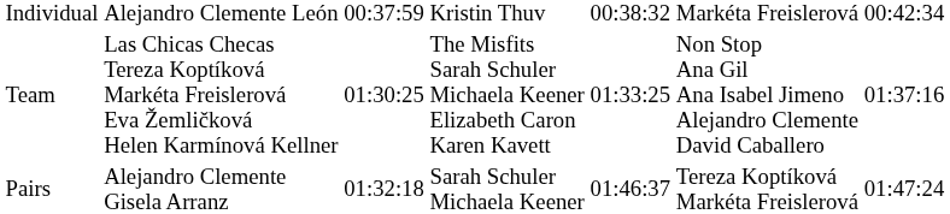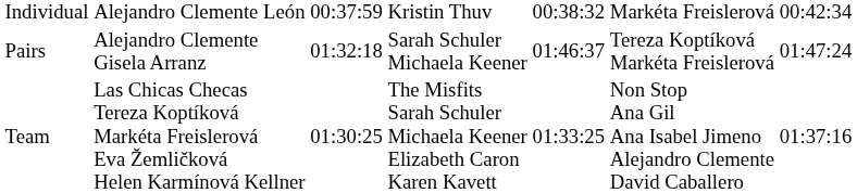rows swapped: Pairs <-> Team
